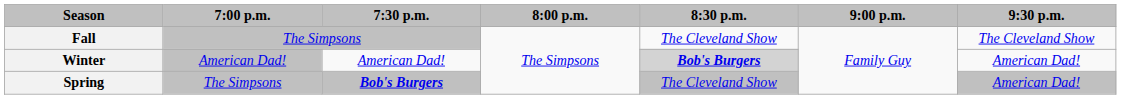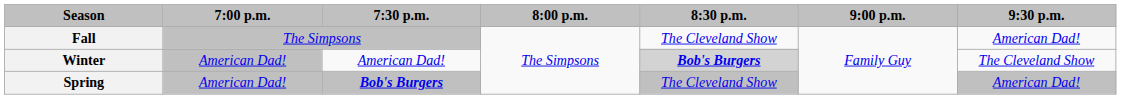Fall | 9:30 p.m.: The Cleveland Show -> American Dad!
Winter | 9:30 p.m.: American Dad! -> The Cleveland Show
Spring | 7:00 p.m.: The Simpsons -> American Dad!
